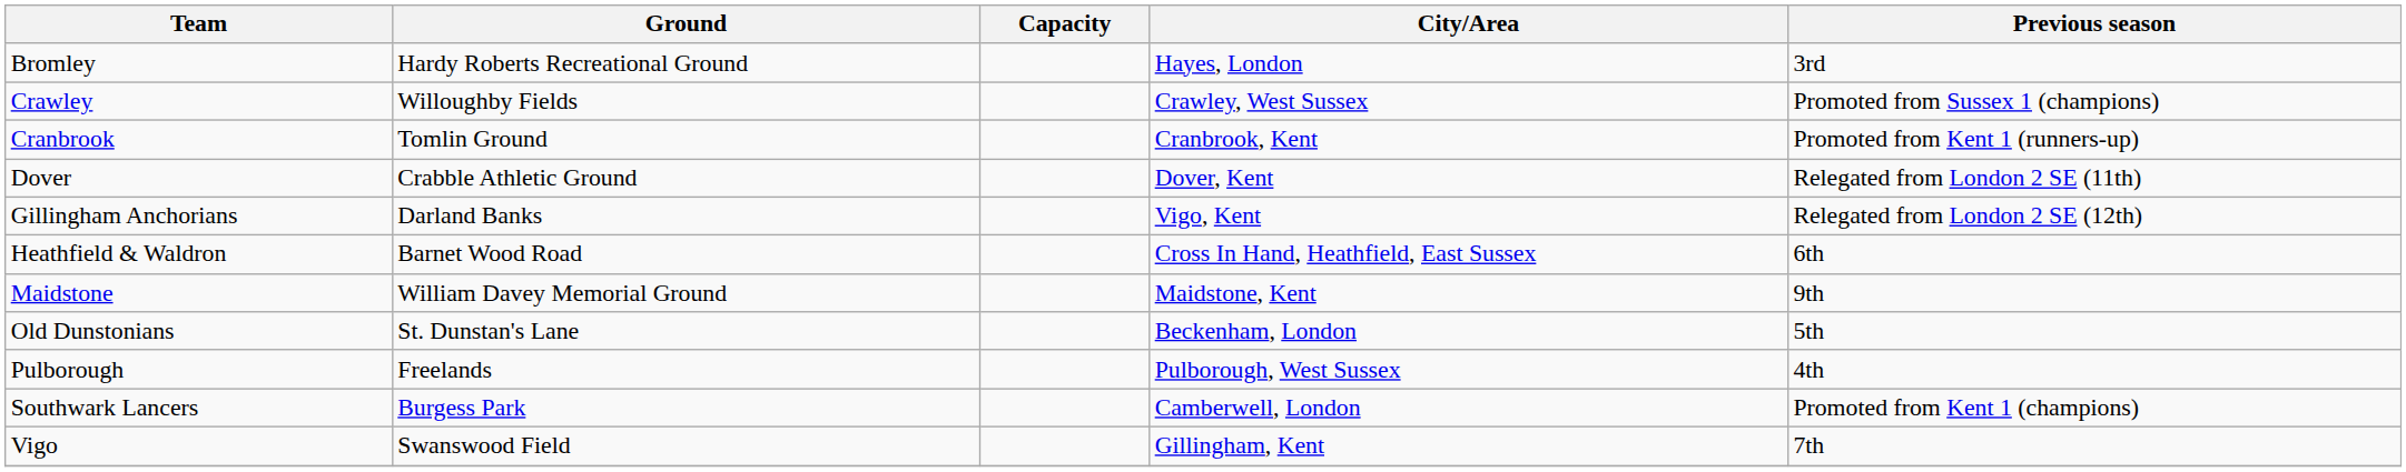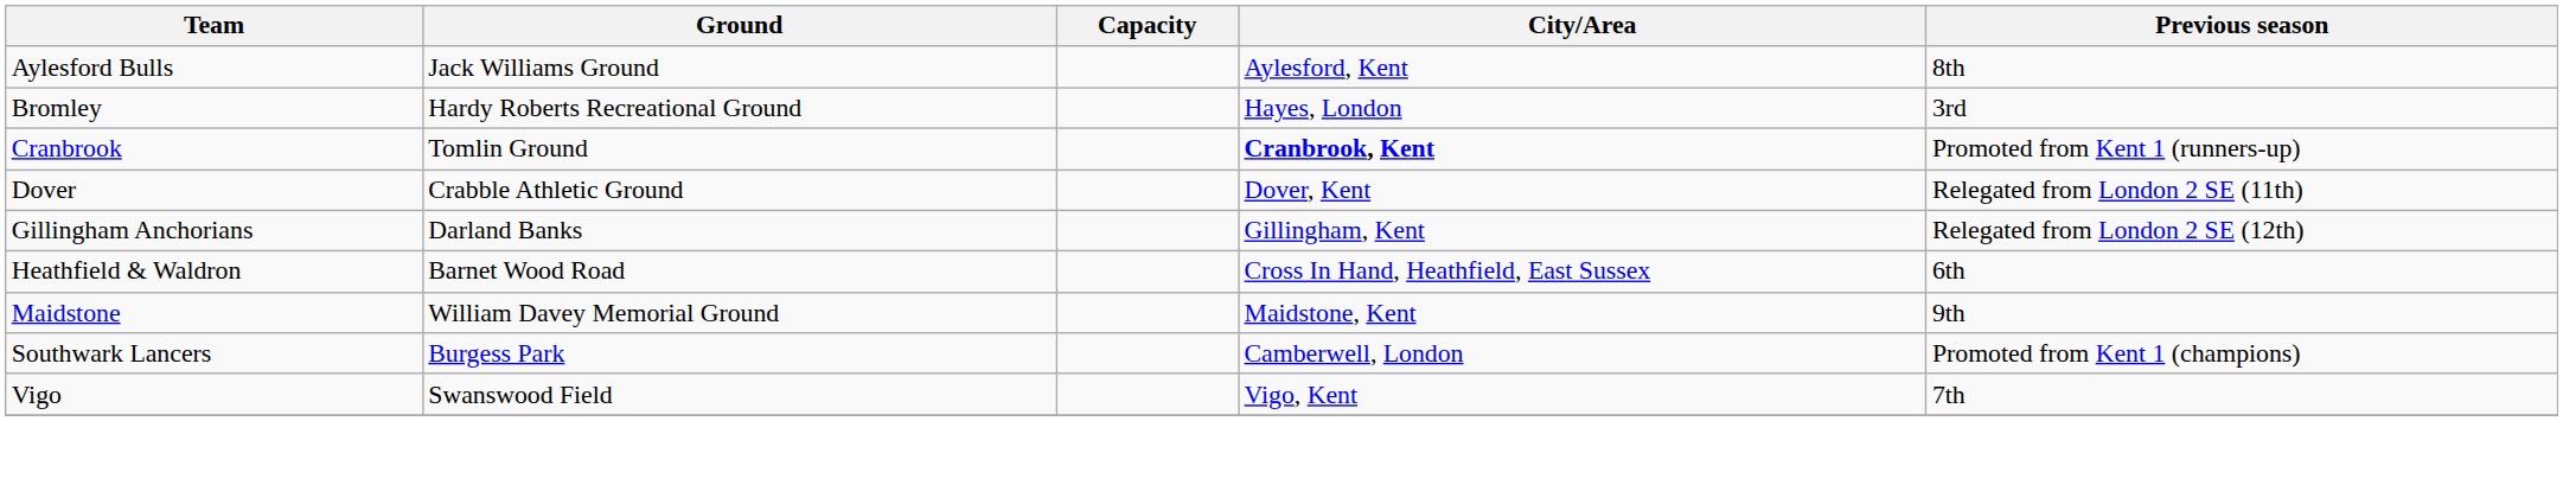+ row: Aylesford Bulls | Jack Williams Ground | Aylesford, Kent | 8th
- row: Crawley | Willoughby Fields | Crawley, West Sussex | Promoted from Sussex 1 (champions)
Cranbrook | City/Area: normal -> bold
Gillingham Anchorians | City/Area: Vigo, Kent -> Gillingham, Kent
- row: Old Dunstonians | St. Dunstan's Lane | Beckenham, London | 5th
- row: Pulborough | Freelands | Pulborough, West Sussex | 4th
Vigo | City/Area: Gillingham, Kent -> Vigo, Kent
